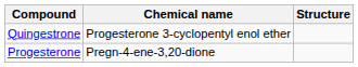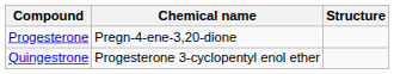rows swapped: Progesterone <-> Quingestrone
